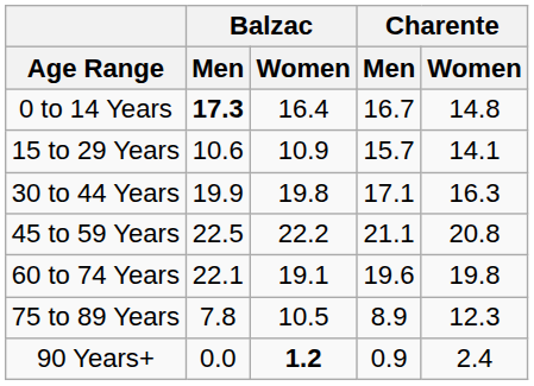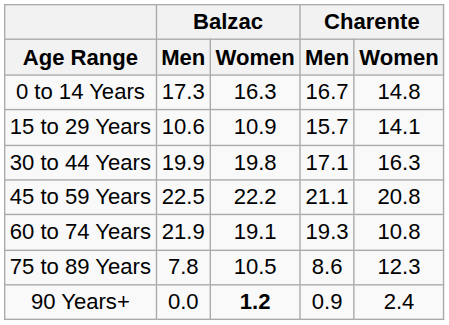0 to 14 Years | Balzac / Men: bold -> normal
0 to 14 Years | Balzac / Women: 16.4 -> 16.3
60 to 74 Years | Balzac / Men: 22.1 -> 21.9
60 to 74 Years | Charente / Men: 19.6 -> 19.3
60 to 74 Years | Charente / Women: 19.8 -> 10.8
75 to 89 Years | Charente / Men: 8.9 -> 8.6
